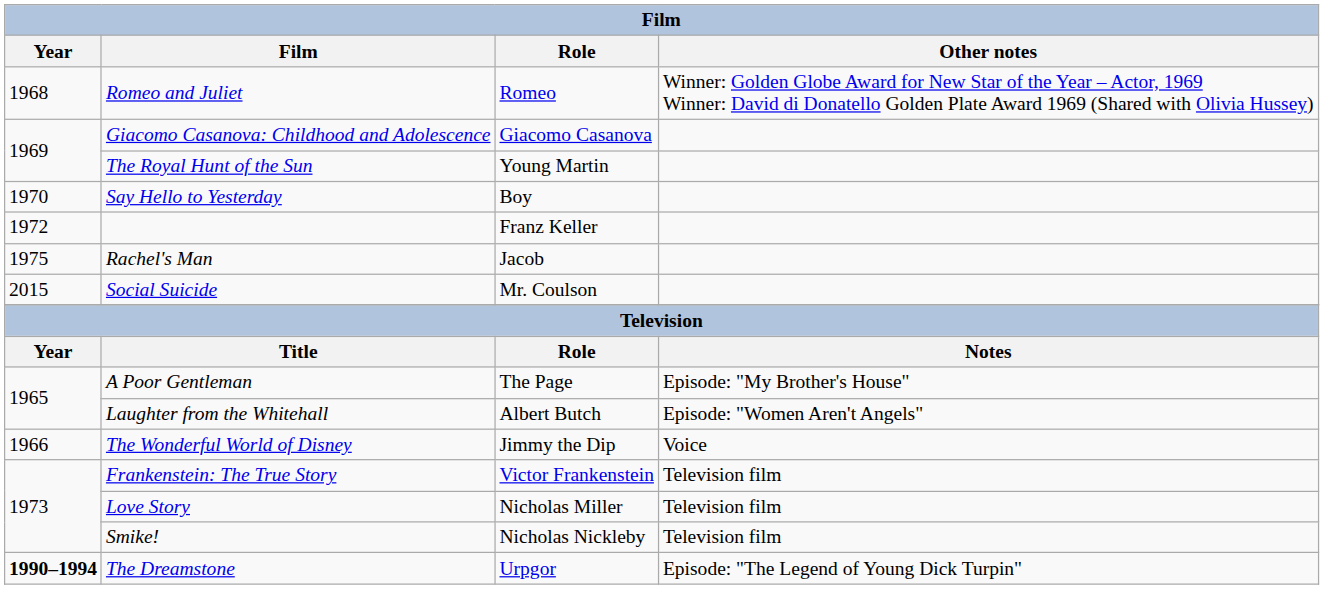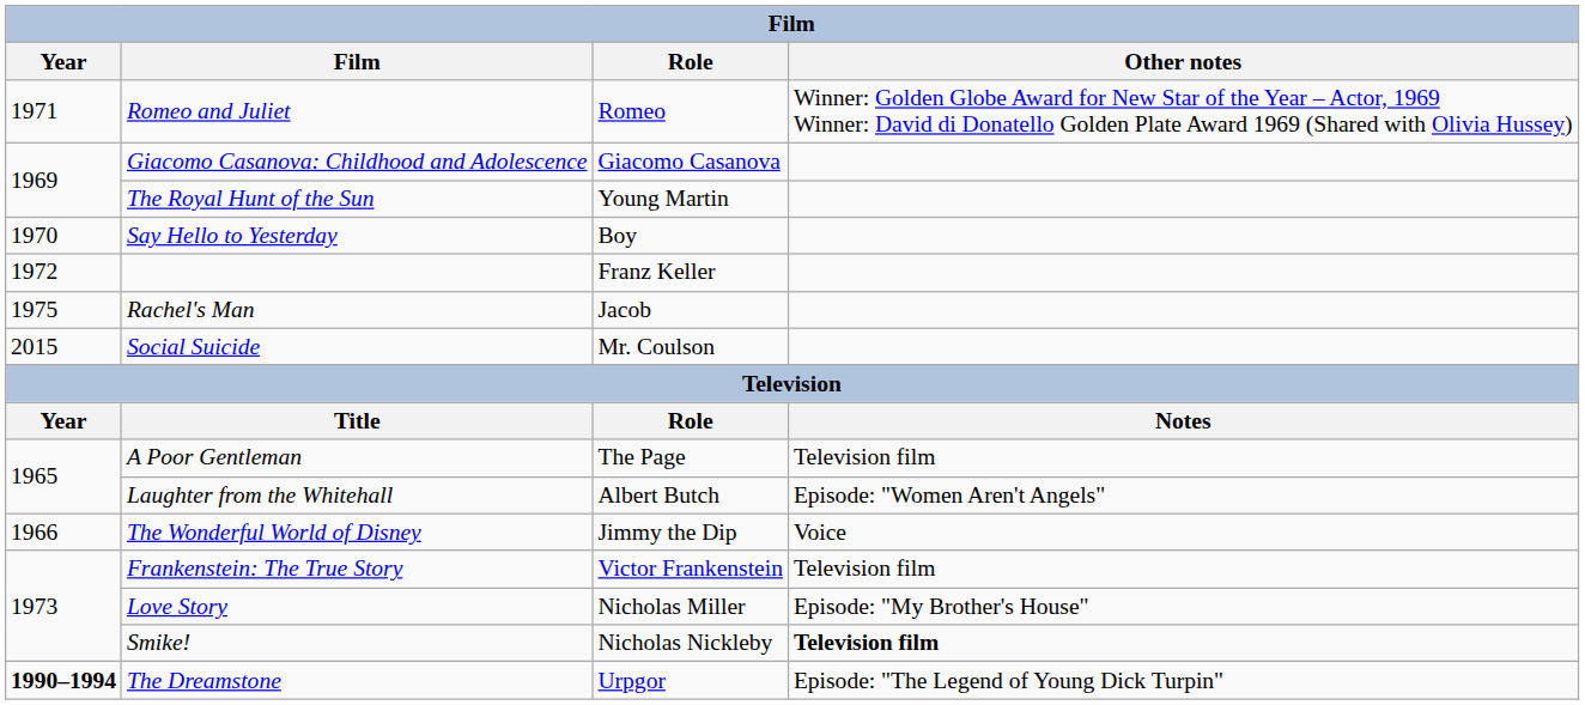Romeo and Juliet | Year: 1968 -> 1971
A Poor Gentleman | Other notes: Episode: "My Brother's House" -> Television film
Love Story | Other notes: Television film -> Episode: "My Brother's House"
Smike! | Other notes: normal -> bold
